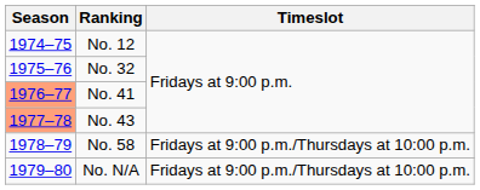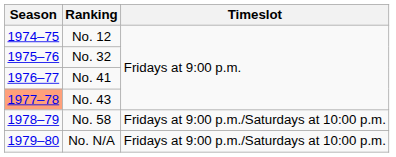No. 41 | Season: lightsalmon background -> no background
No. 58 | Timeslot: Fridays at 9:00 p.m./Thursdays at 10:00 p.m. -> Fridays at 9:00 p.m./Saturdays at 10:00 p.m.
No. N/A | Timeslot: Fridays at 9:00 p.m./Thursdays at 10:00 p.m. -> Fridays at 9:00 p.m./Saturdays at 10:00 p.m.
